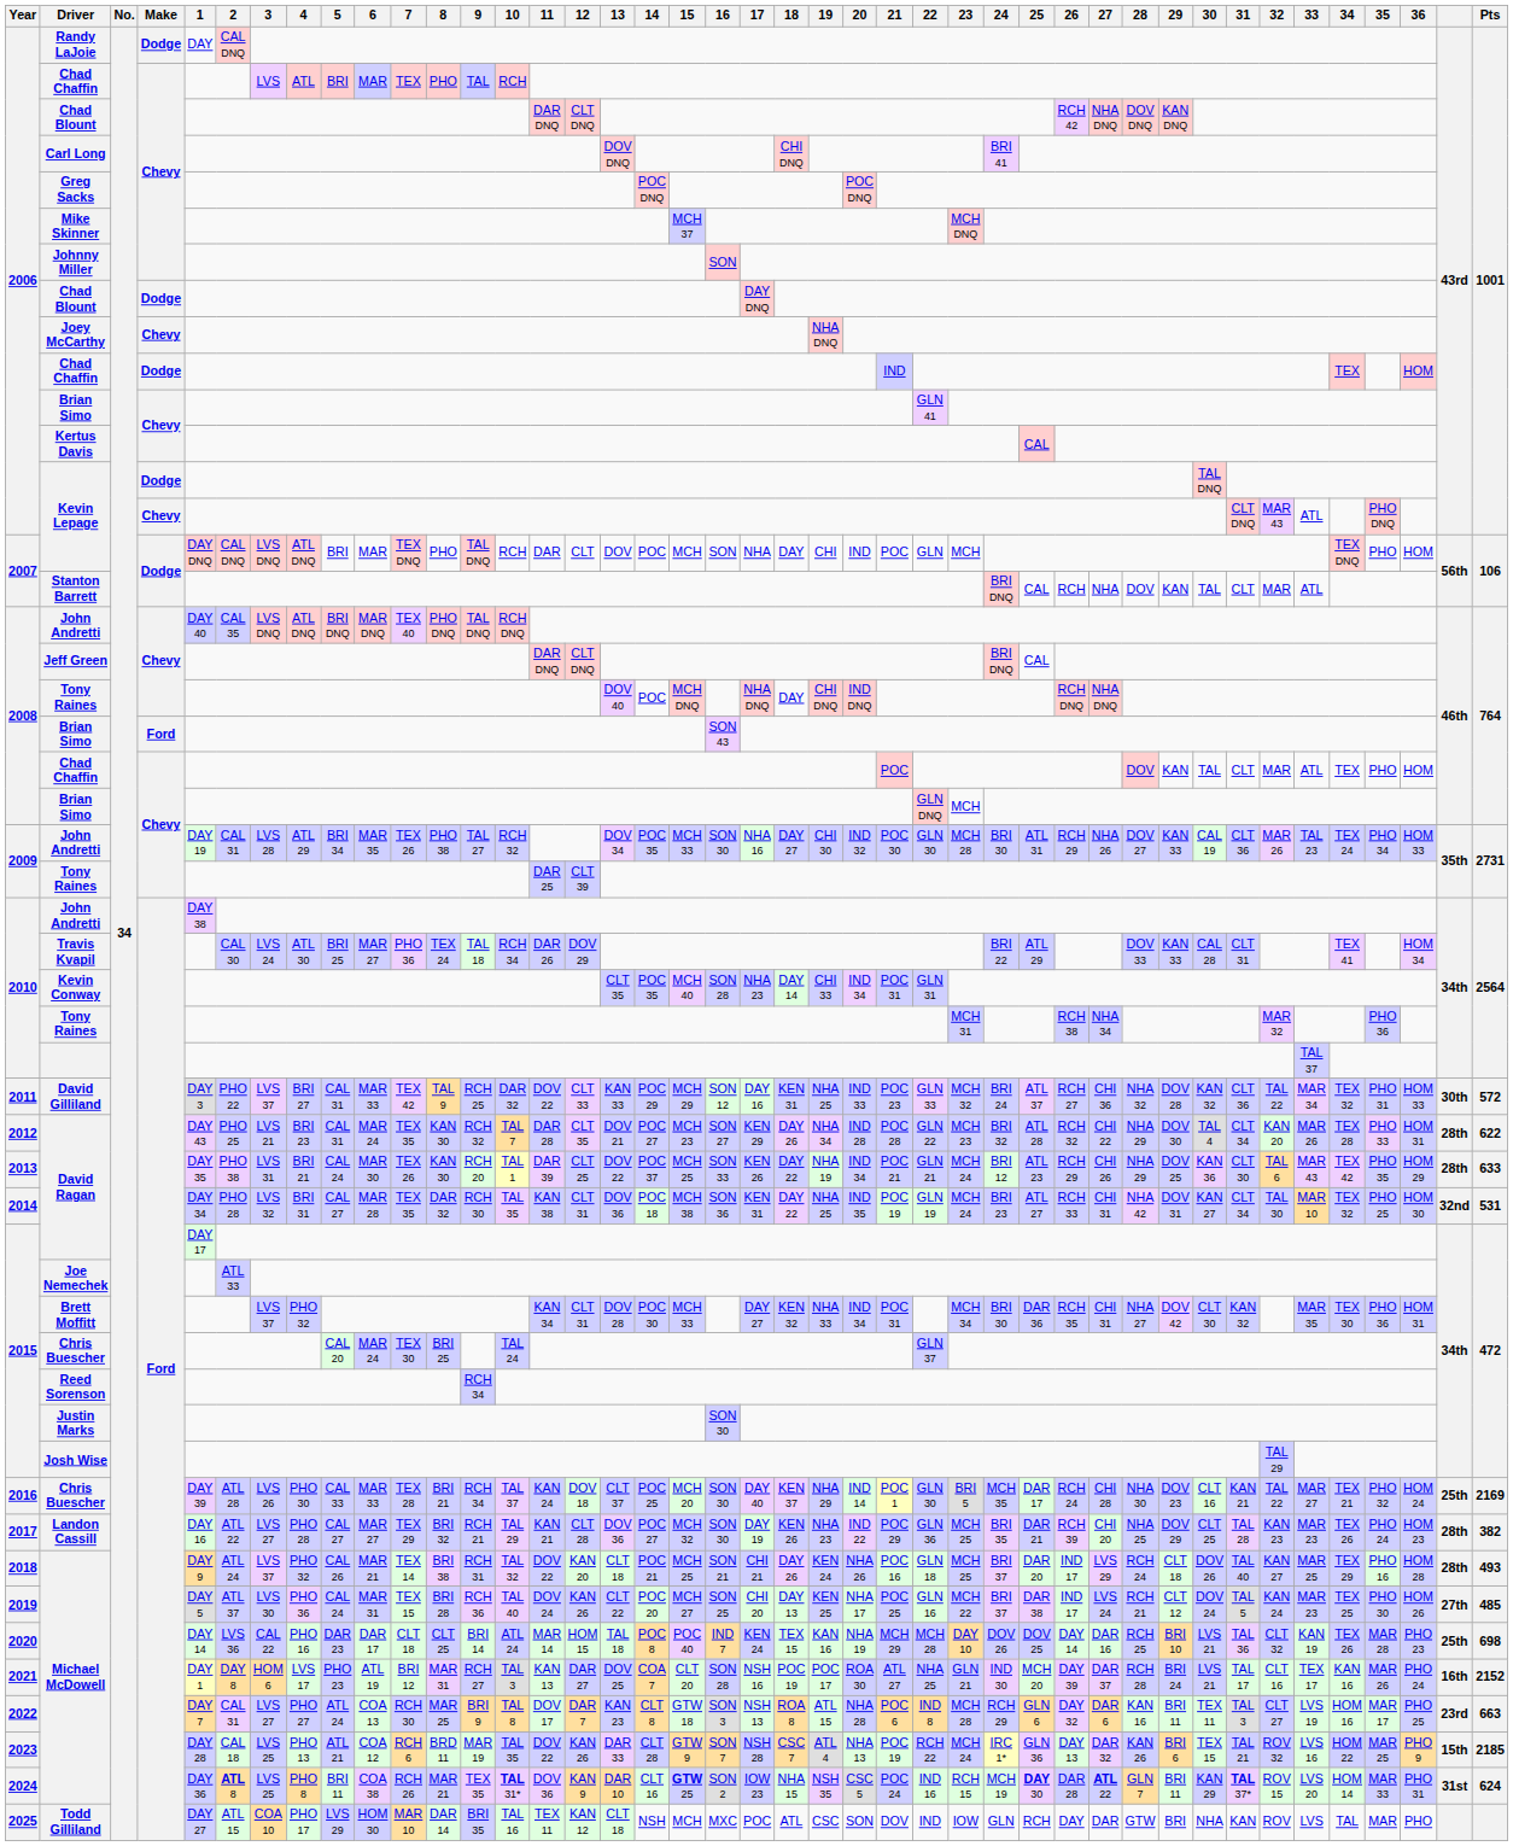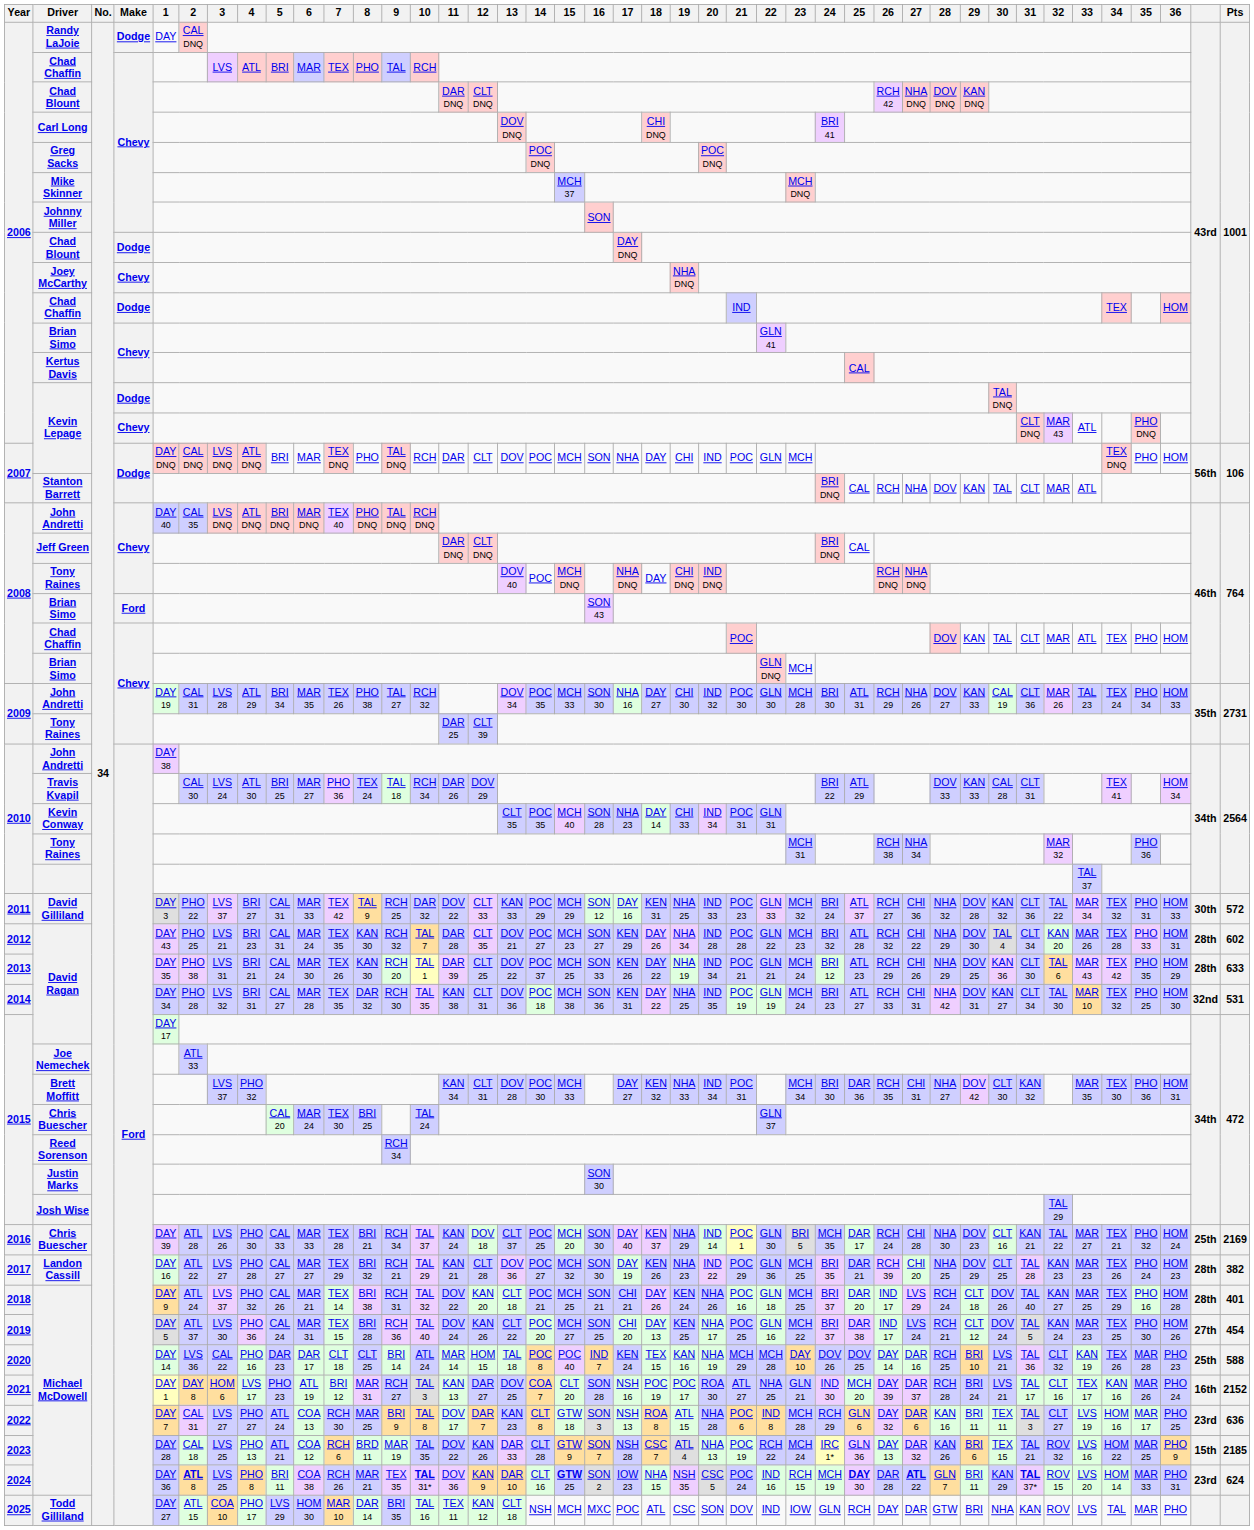2012 / David Ragan | Pts: 622 -> 602
2018 / Michael McDowell | Pts: 493 -> 401
2019 / Michael McDowell | Pts: 485 -> 454
2020 / Michael McDowell | Pts: 698 -> 588
2022 / Michael McDowell | Pts: 663 -> 636
2024 / Michael McDowell | column 41: 31st -> 23rd
